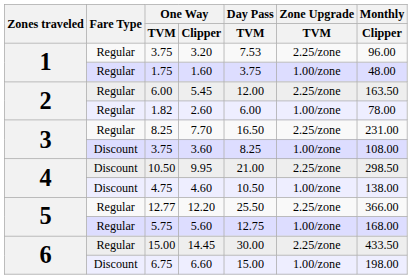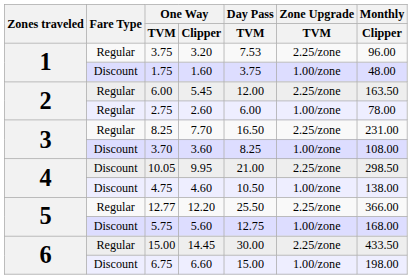1.60 | Fare Type: Regular -> Discount
2.60 | One Way / TVM: 1.82 -> 2.75
3.60 | One Way / TVM: 3.75 -> 3.70
9.95 | One Way / TVM: 10.50 -> 10.05
5.60 | Fare Type: Regular -> Discount
